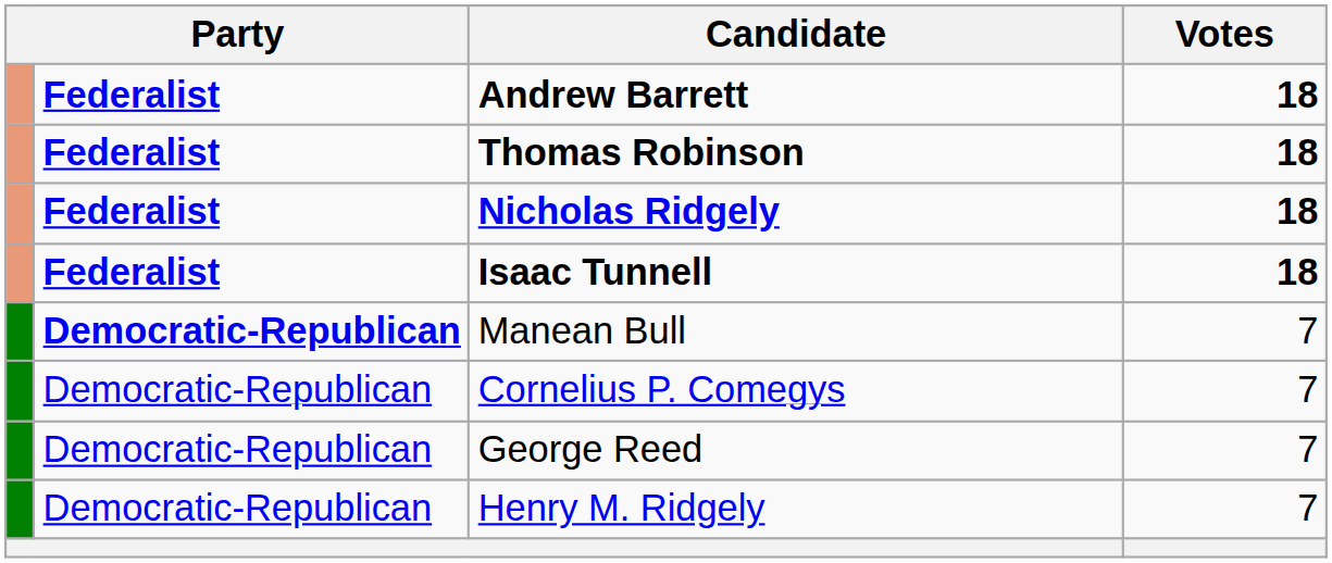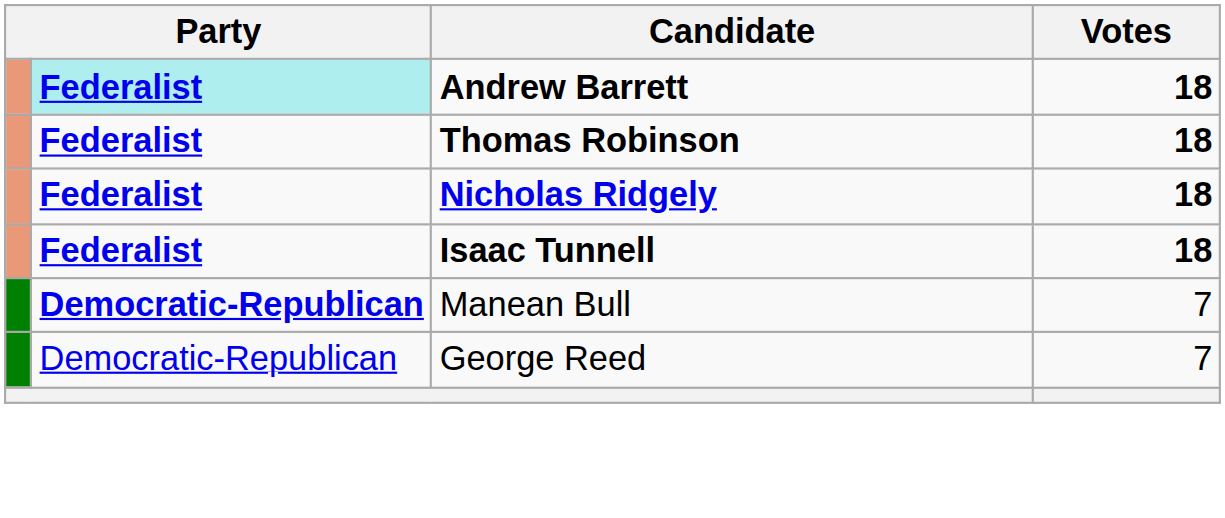Andrew Barrett | column 2: no background -> paleturquoise background
- row: Democratic-Republican | Cornelius P. Comegys | 7
- row: Democratic-Republican | Henry M. Ridgely | 7
